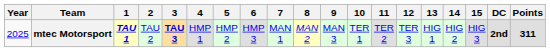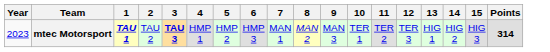- column: DC | 2nd
mtec Motorsport | Year: 2025 -> 2023
mtec Motorsport | Points: 311 -> 314
